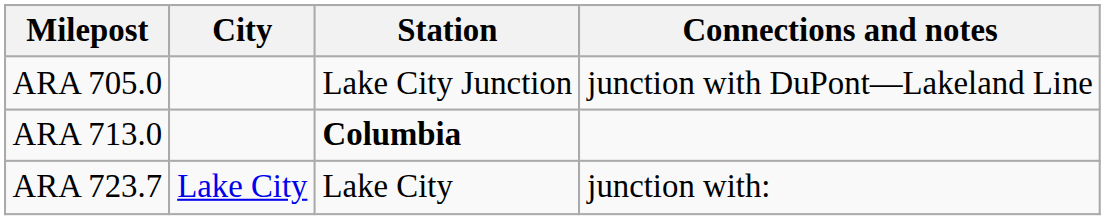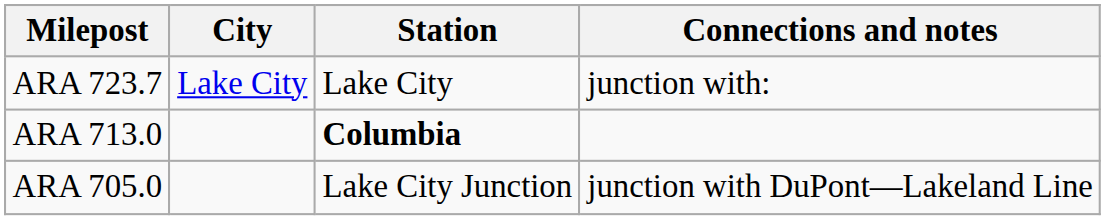rows swapped: ARA 705.0 <-> ARA 723.7
